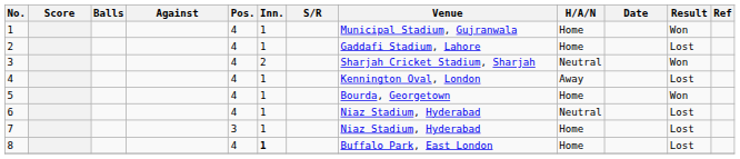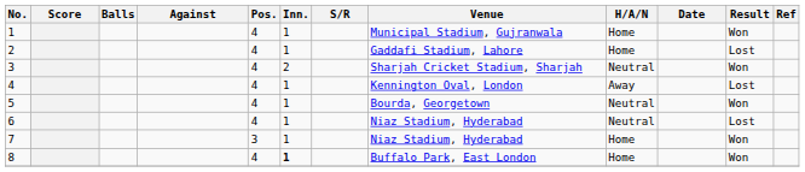5 | H/A/N: Home -> Neutral
7 | Result: Lost -> Won
8 | Result: Lost -> Won
